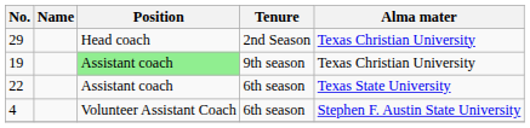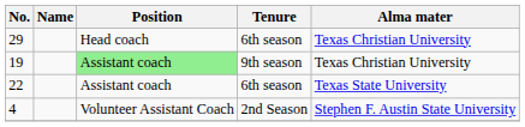29 | Tenure: 2nd Season -> 6th season
4 | Tenure: 6th season -> 2nd Season
